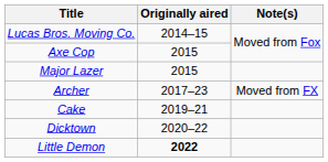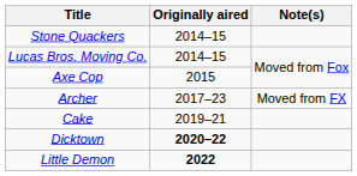+ row: Stone Quackers | 2014–15
- row: Major Lazer | 2015
Dicktown | Originally aired: normal -> bold
